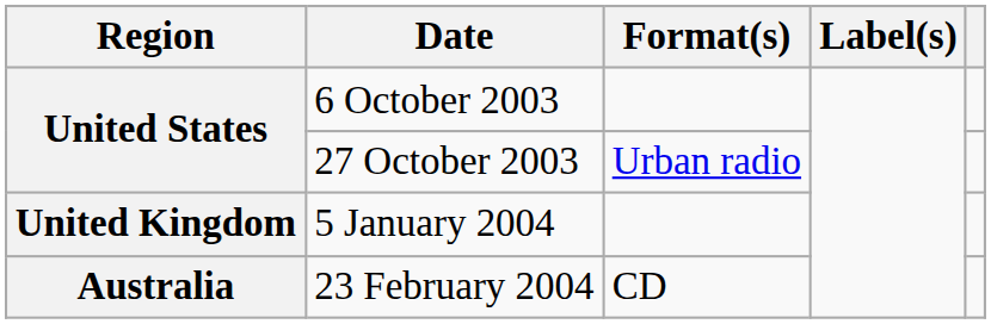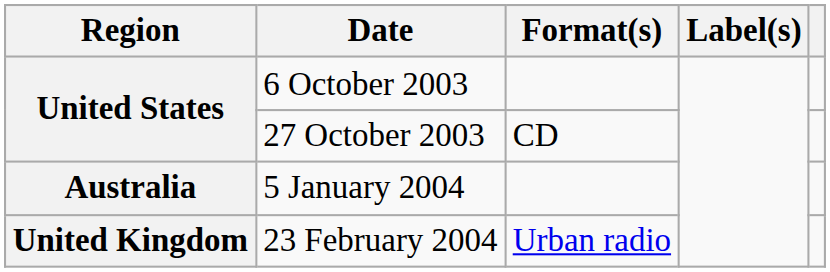27 October 2003 | Format(s): Urban radio -> CD
5 January 2004 | Region: United Kingdom -> Australia
23 February 2004 | Region: Australia -> United Kingdom
23 February 2004 | Format(s): CD -> Urban radio
